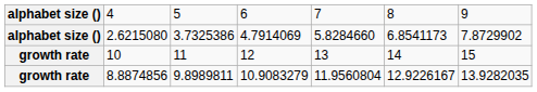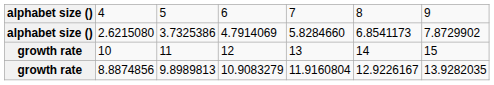8.8874856 | column 3: 9.8989811 -> 9.8989813
8.8874856 | column 5: 11.9560804 -> 11.9160804
